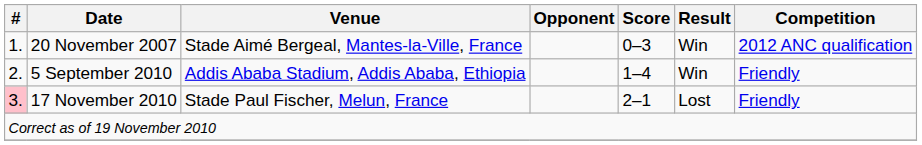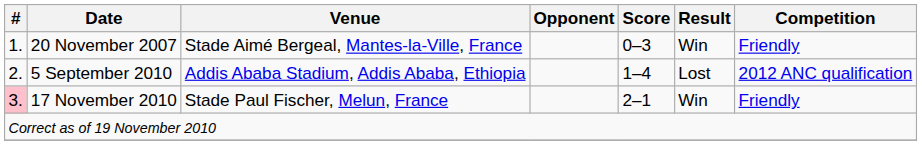20 November 2007 | Competition: 2012 ANC qualification -> Friendly
5 September 2010 | Result: Win -> Lost
5 September 2010 | Competition: Friendly -> 2012 ANC qualification
17 November 2010 | Result: Lost -> Win
